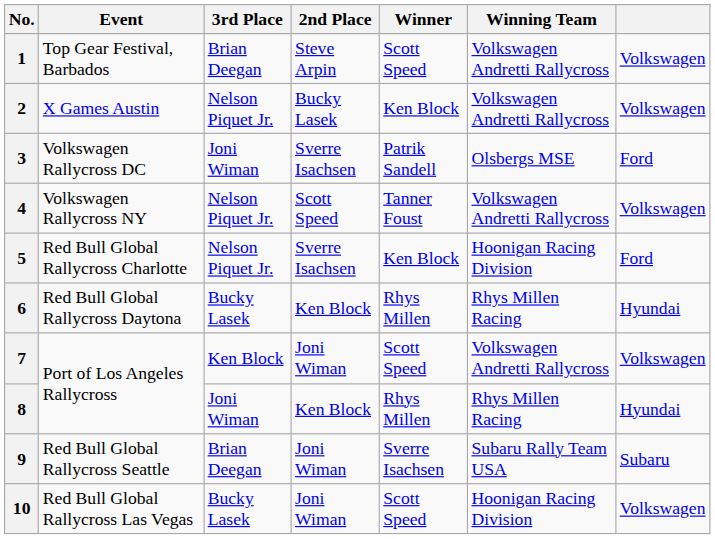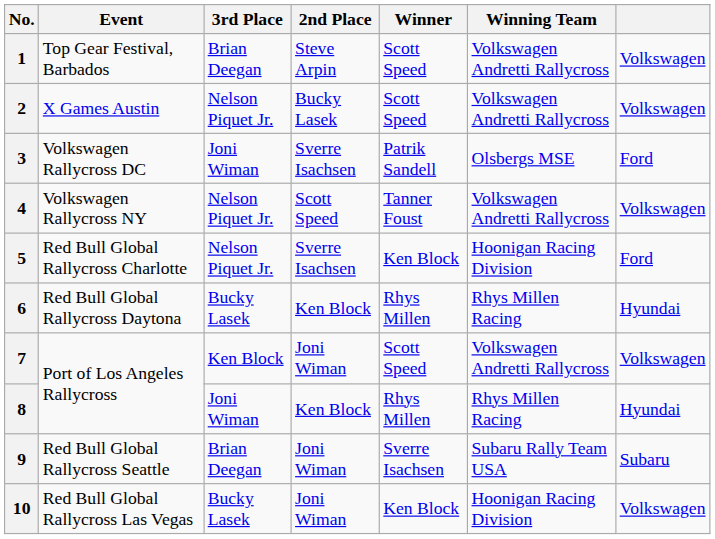2 | Winner: Ken Block -> Scott Speed
10 | Winner: Scott Speed -> Ken Block
